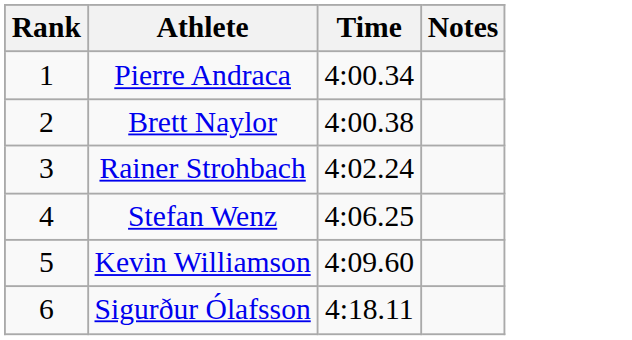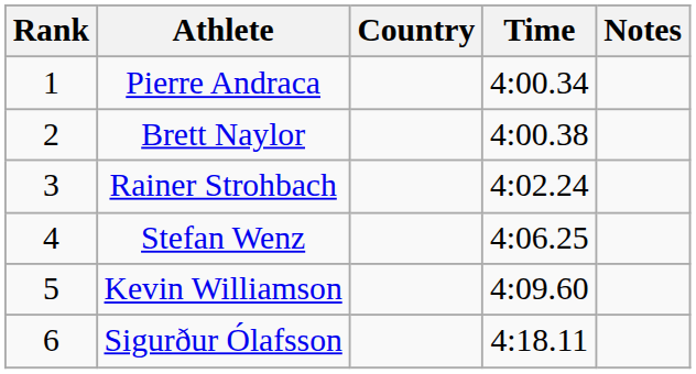+ column: Country
